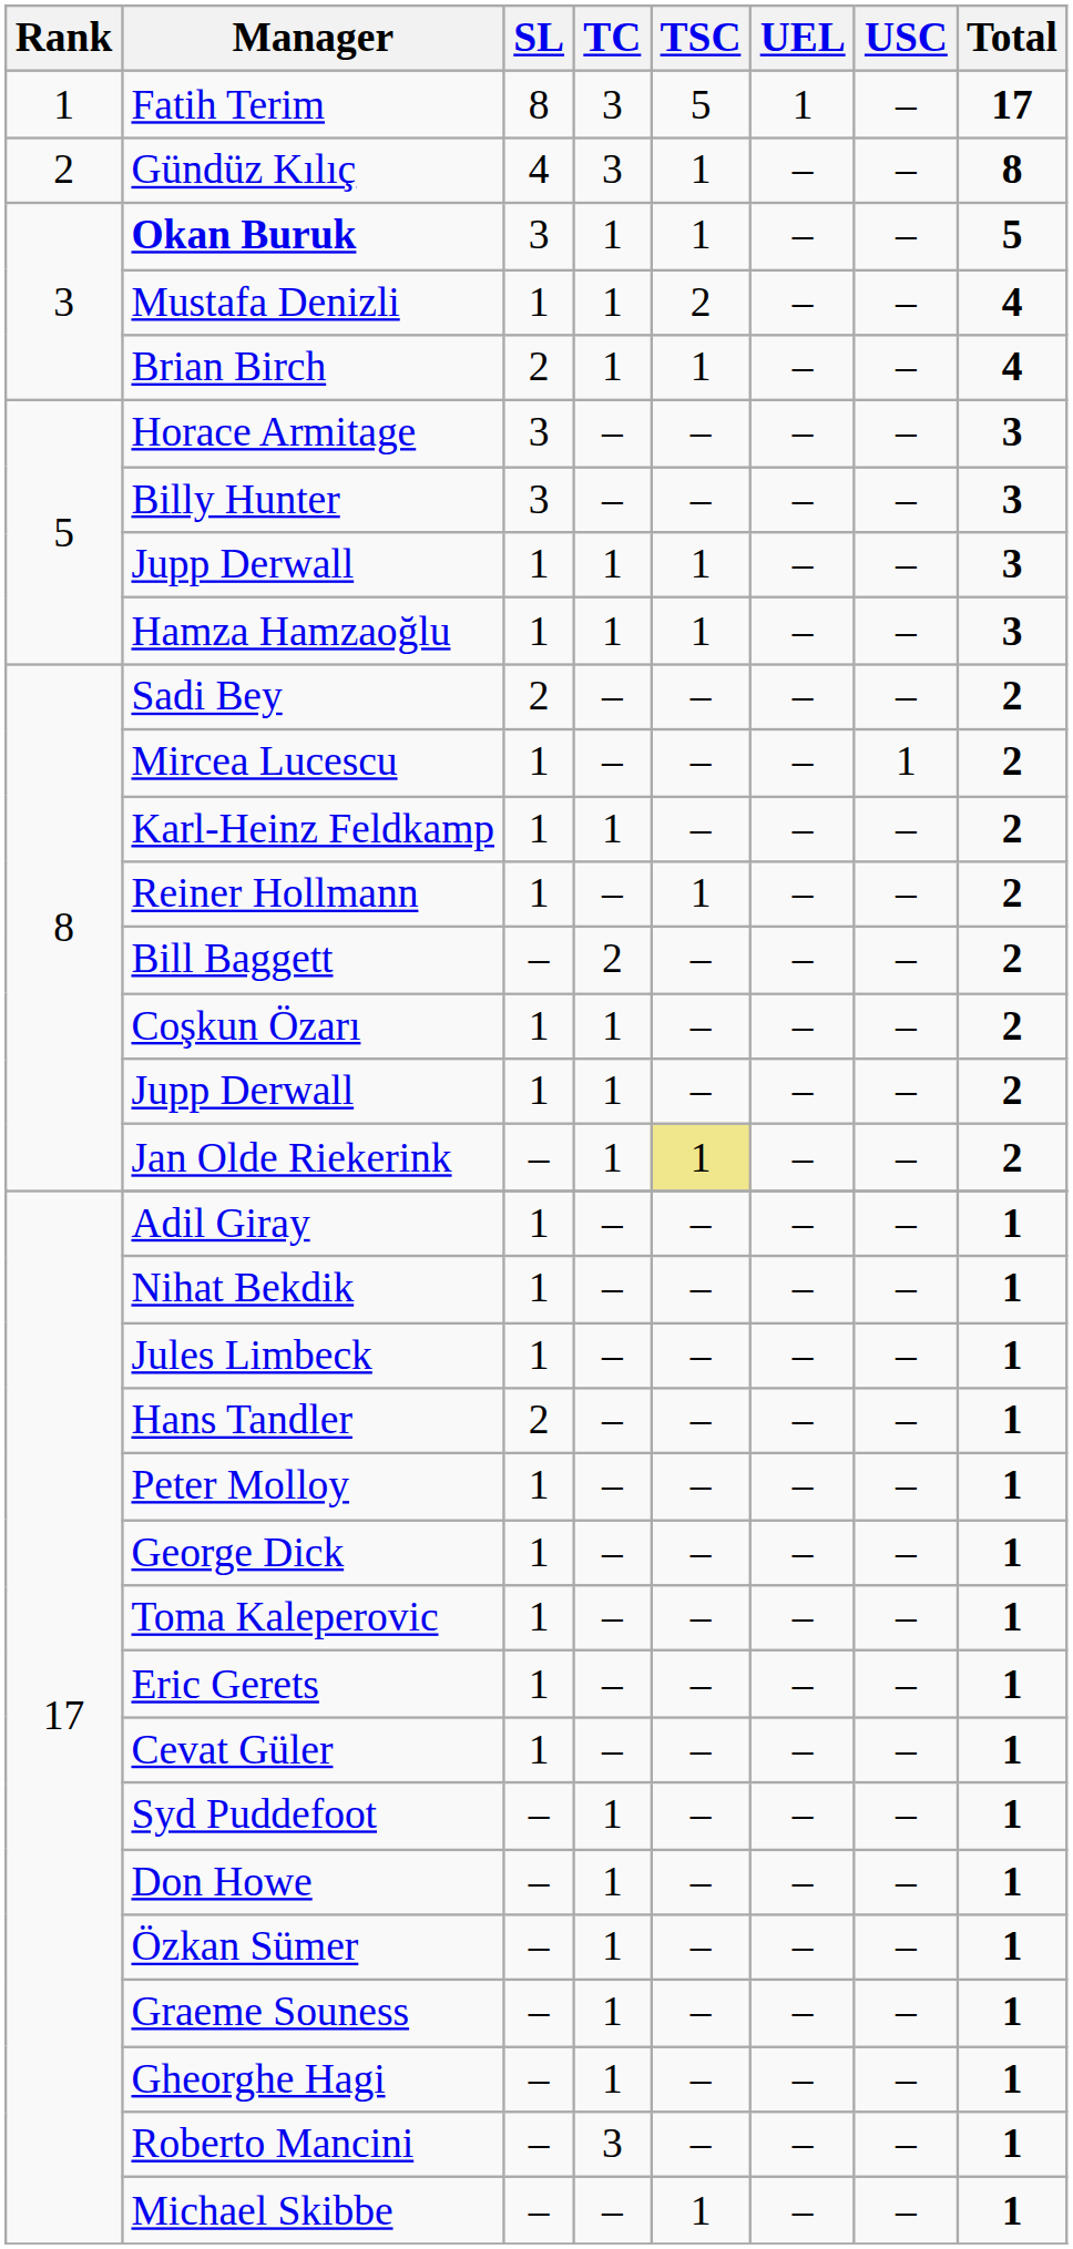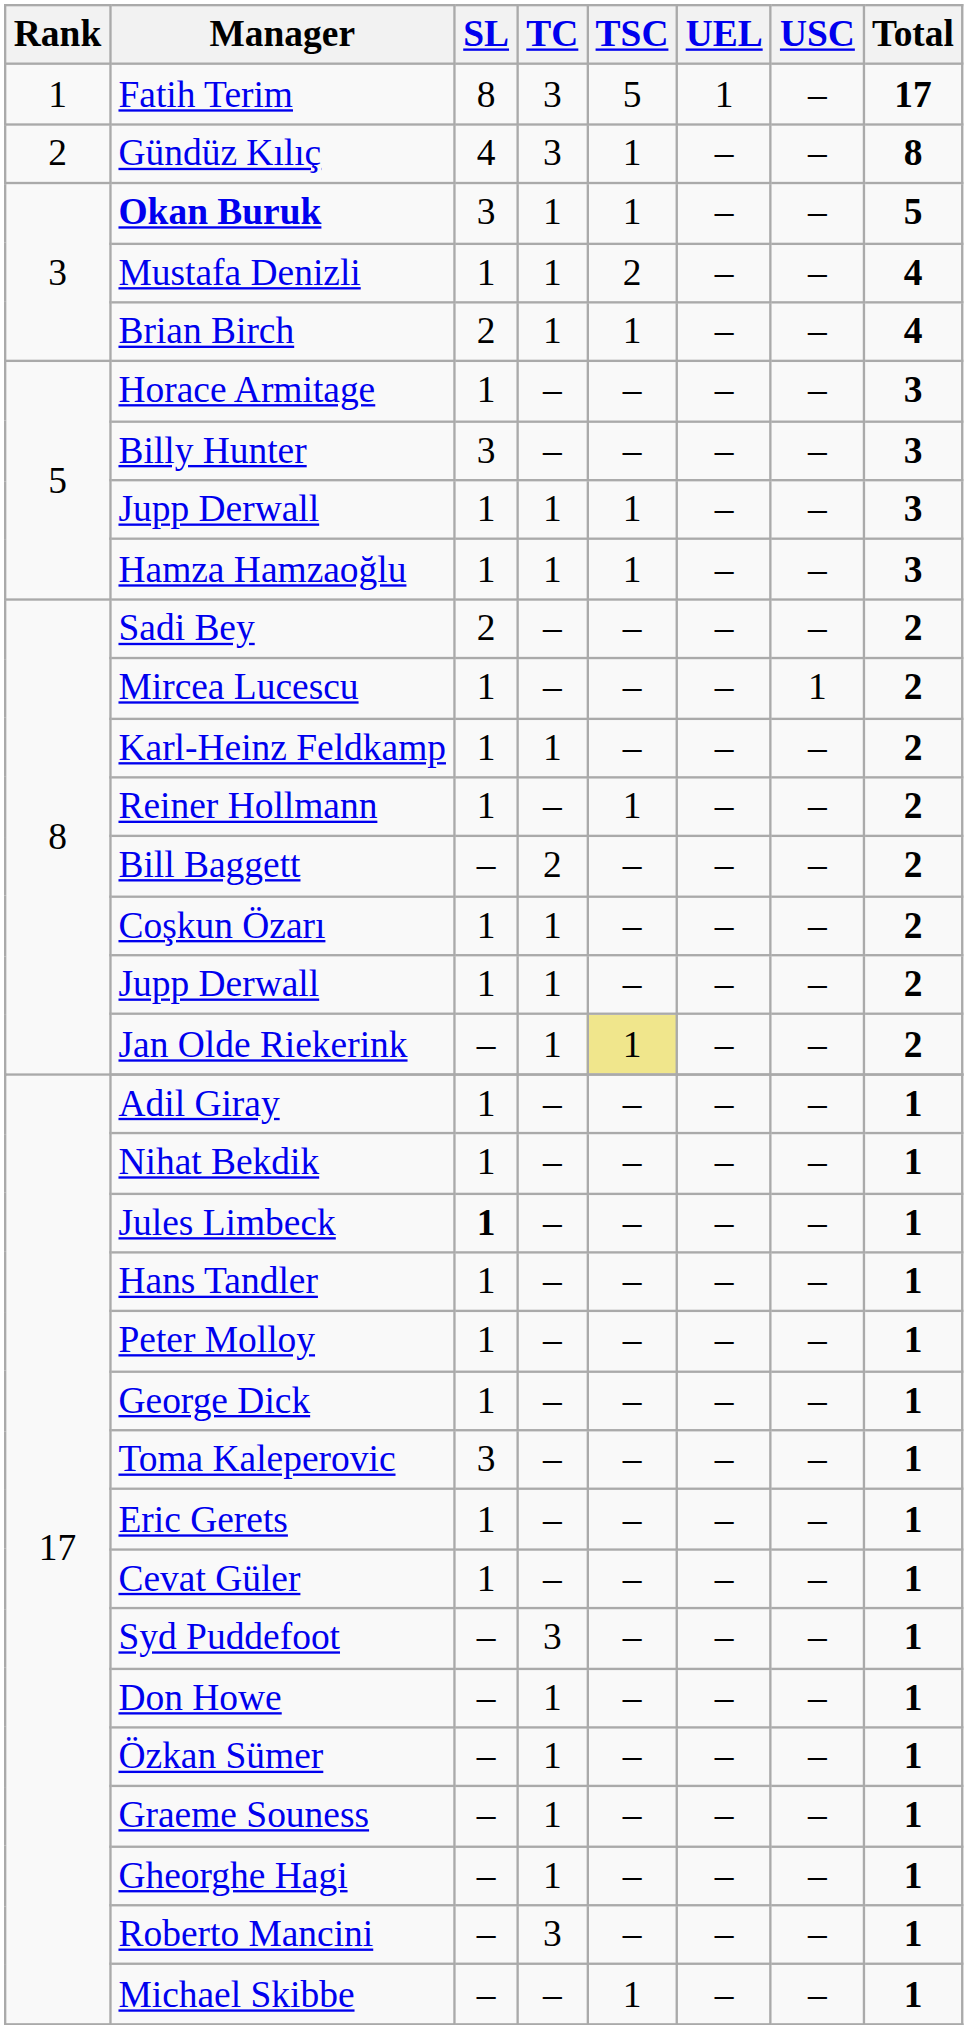Horace Armitage | SL: 3 -> 1
Jules Limbeck | SL: normal -> bold
Hans Tandler | SL: 2 -> 1
Toma Kaleperovic | SL: 1 -> 3
Syd Puddefoot | TC: 1 -> 3
